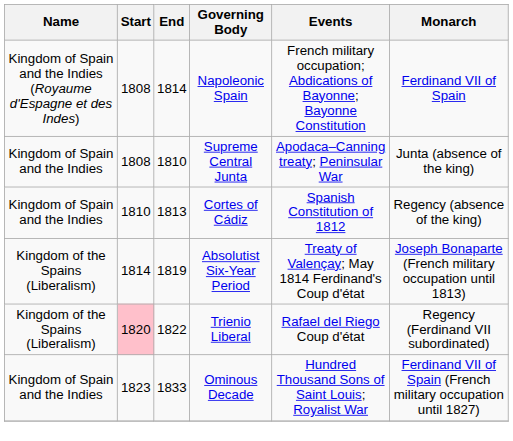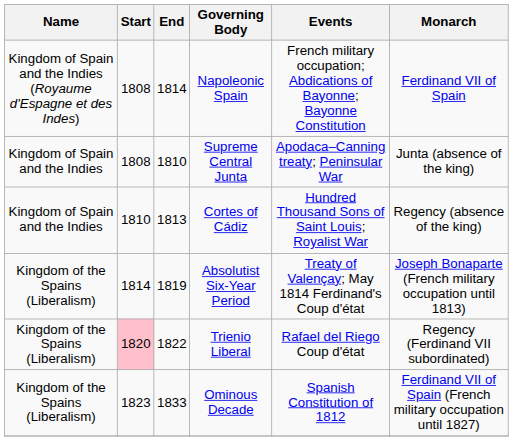Cortes of Cádiz | Events: Spanish Constitution of 1812 -> Hundred Thousand Sons of Saint Louis; Royalist War
Ominous Decade | Name: Kingdom of Spain and the Indies -> Kingdom of the Spains (Liberalism)
Ominous Decade | Events: Hundred Thousand Sons of Saint Louis; Royalist War -> Spanish Constitution of 1812
